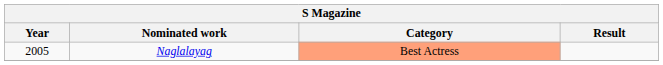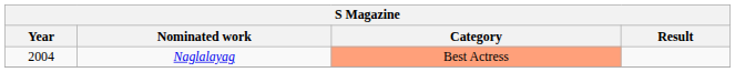Naglalayag | Year: 2005 -> 2004
